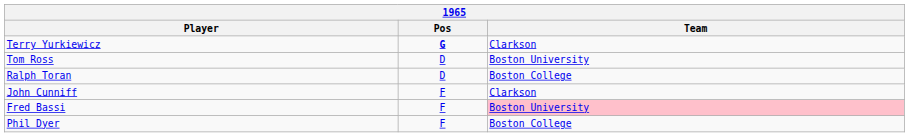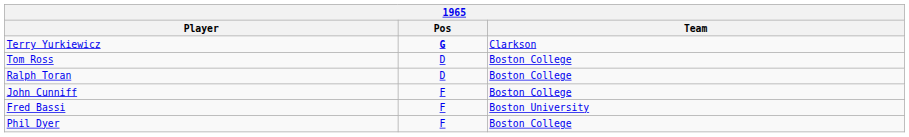Tom Ross | Team: Boston University -> Boston College
John Cunniff | Team: Clarkson -> Boston College
Fred Bassi | Team: pink background -> no background
